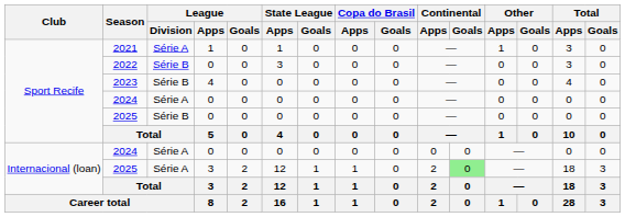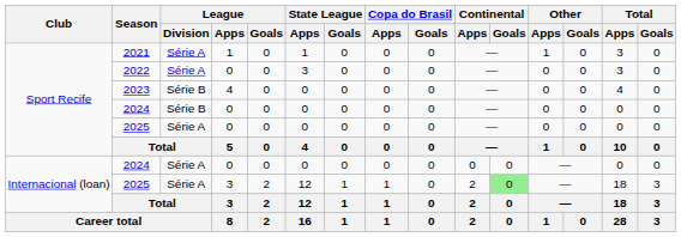2022 | League / Division: Série B -> Série A
Sport Recife / 2024 | League / Division: Série A -> Série B
Sport Recife / 2025 | League / Division: Série B -> Série A
